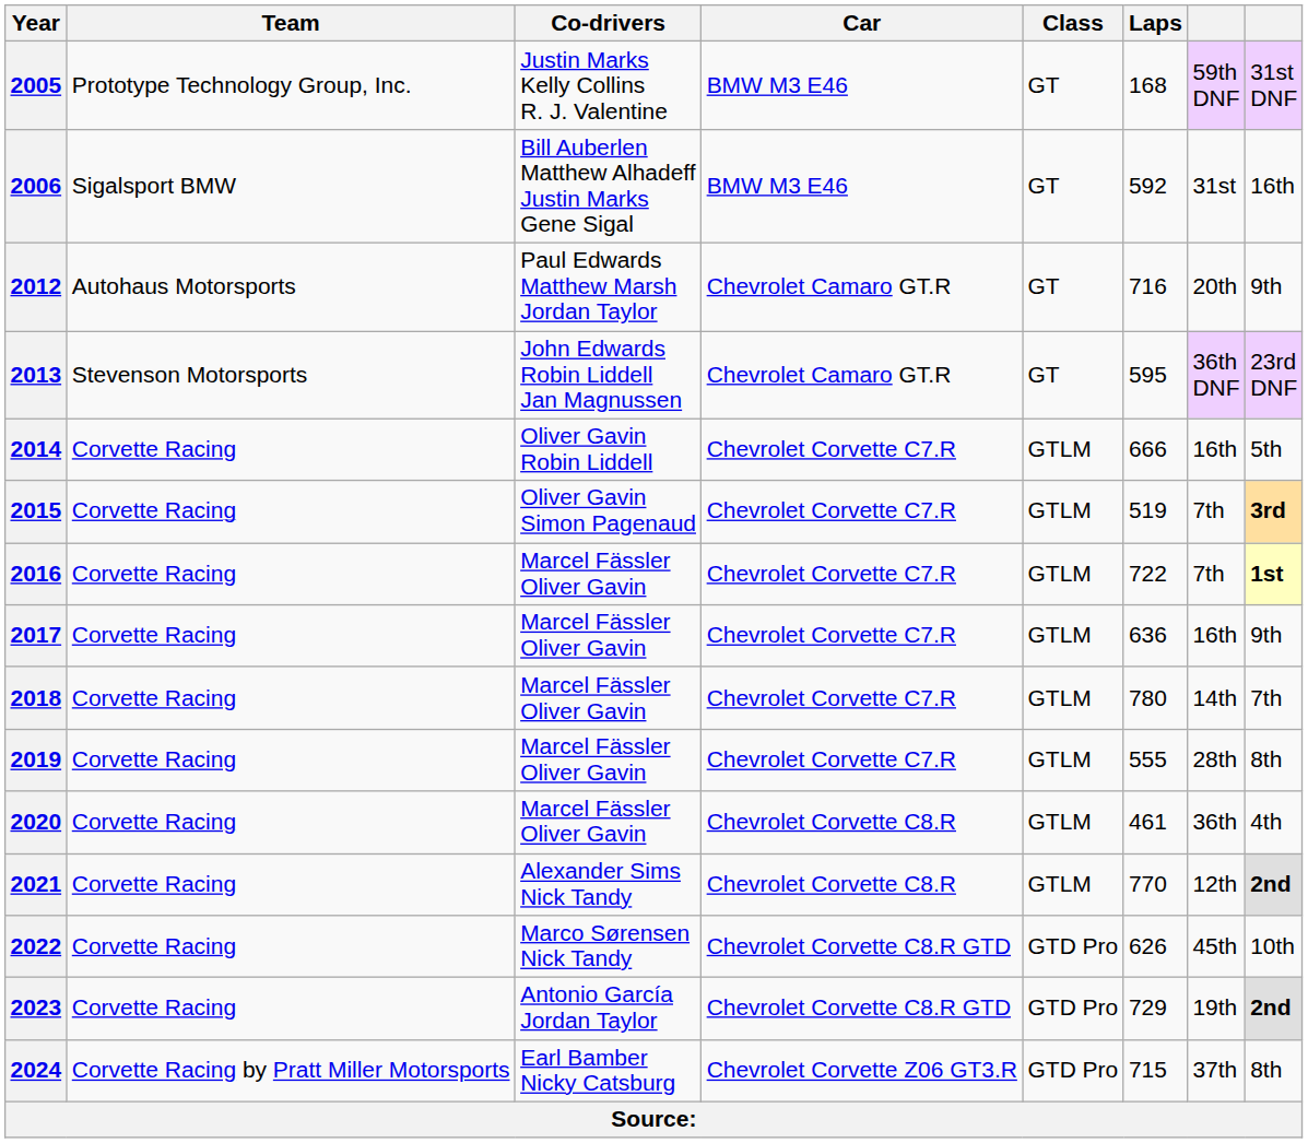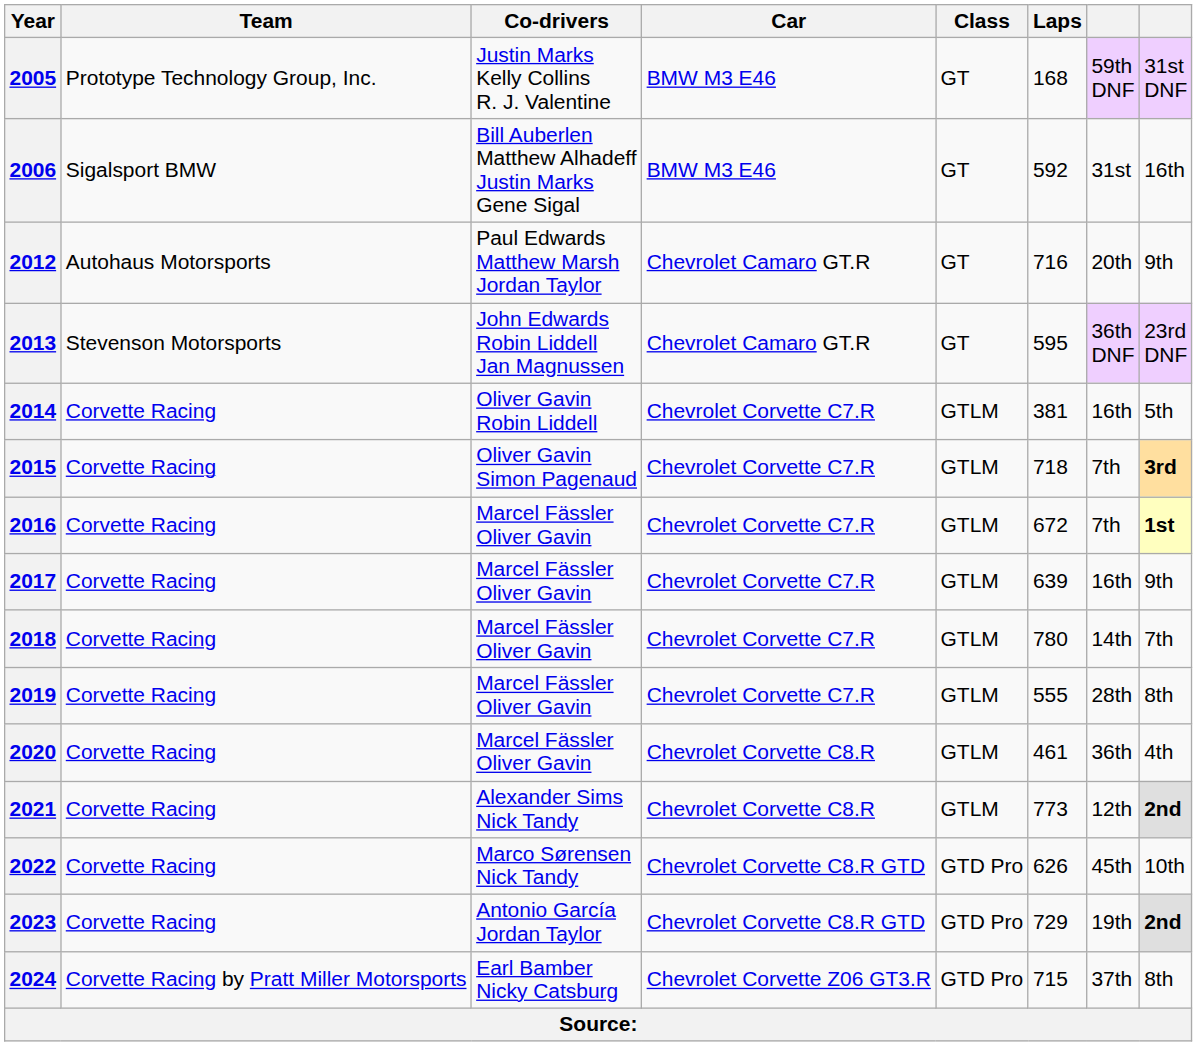2014 | Laps: 666 -> 381
2015 | Laps: 519 -> 718
2016 | Laps: 722 -> 672
2017 | Laps: 636 -> 639
2021 | Laps: 770 -> 773
